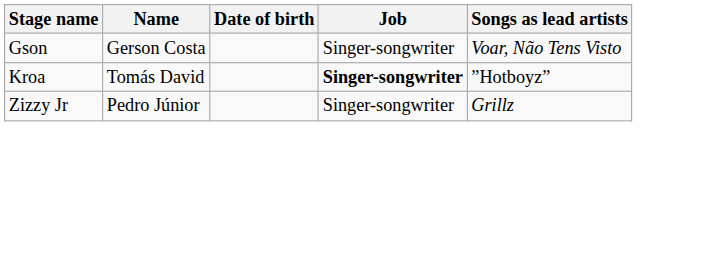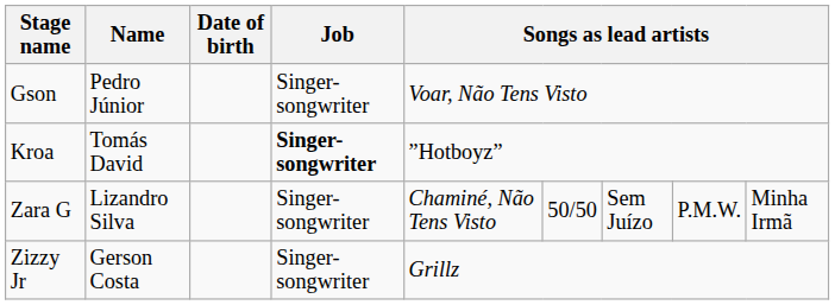Gson | Name: Gerson Costa -> Pedro Júnior
+ row: Zara G | Lizandro Silva | Singer-songwriter | Chaminé, Não Tens Visto | 50/50 | Sem Juízo | P.M.W. | Minha Irmã
Zizzy Jr | Name: Pedro Júnior -> Gerson Costa
